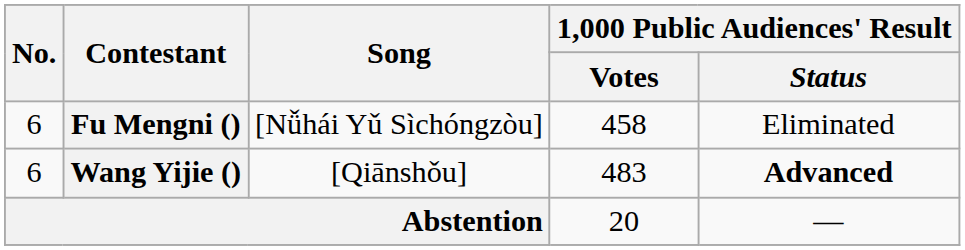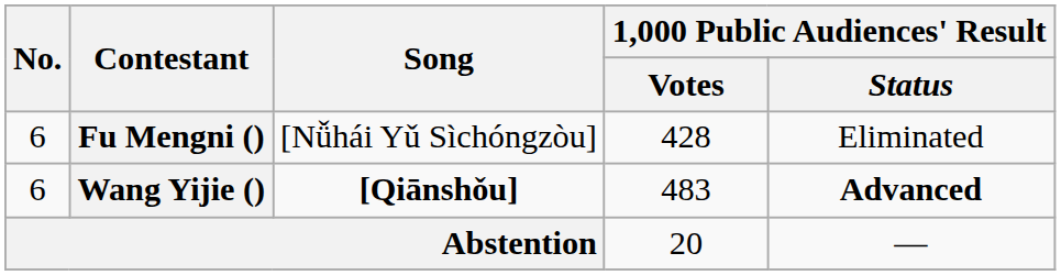Fu Mengni () | 1,000 Public Audiences' Result / Votes: 458 -> 428
Wang Yijie () | Song: normal -> bold
